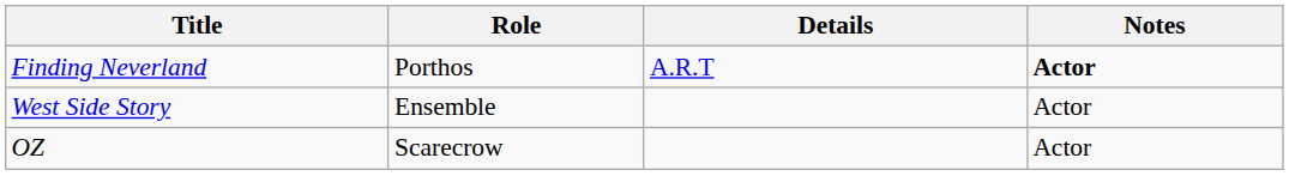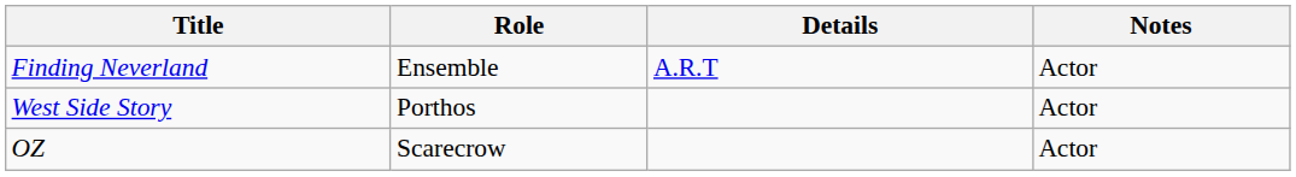Finding Neverland | Role: Porthos -> Ensemble
Finding Neverland | Notes: bold -> normal
West Side Story | Role: Ensemble -> Porthos
